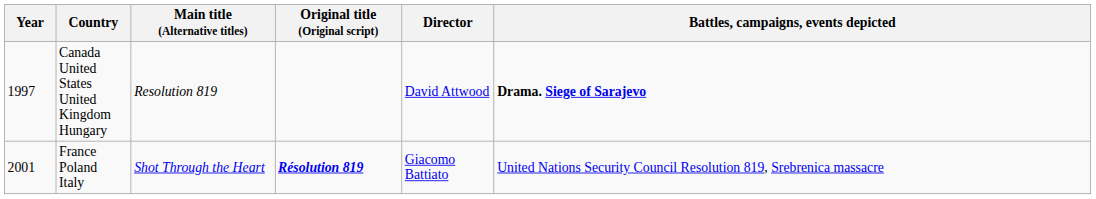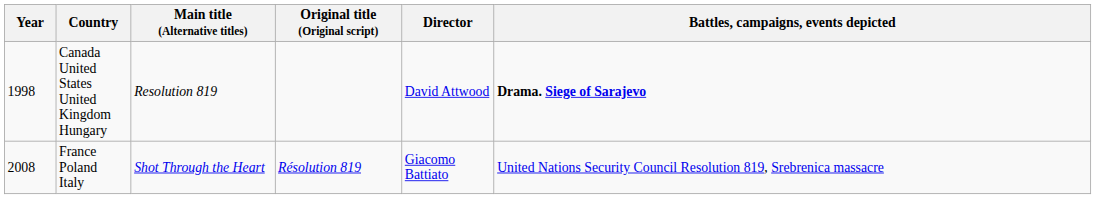Canada United States United Kingdom Hungary | Year: 1997 -> 1998
France Poland Italy | Year: 2001 -> 2008
France Poland Italy | Original title (Original script): bold -> normal
